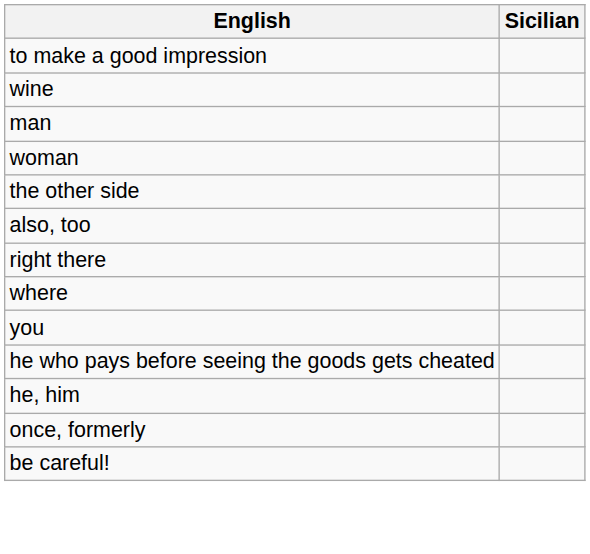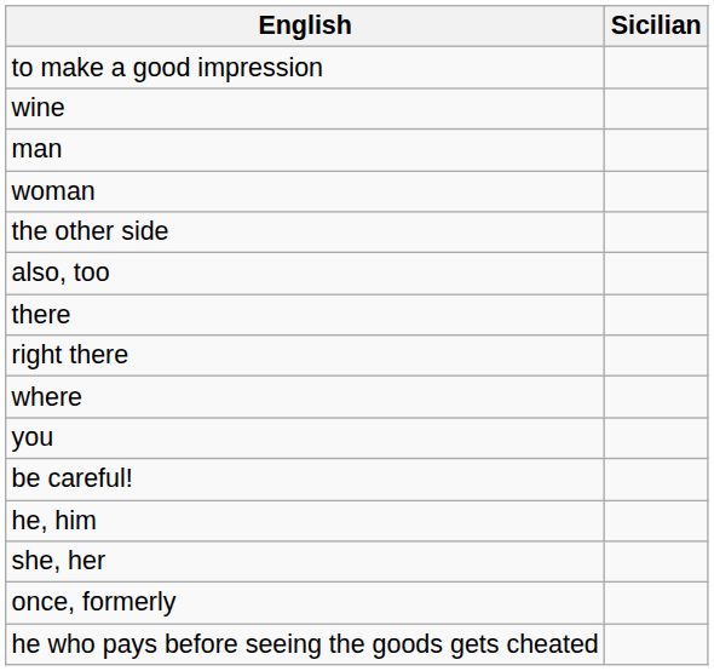+ row: there
rows swapped: be careful! <-> he who pays before seeing the goods gets cheated
+ row: she, her
